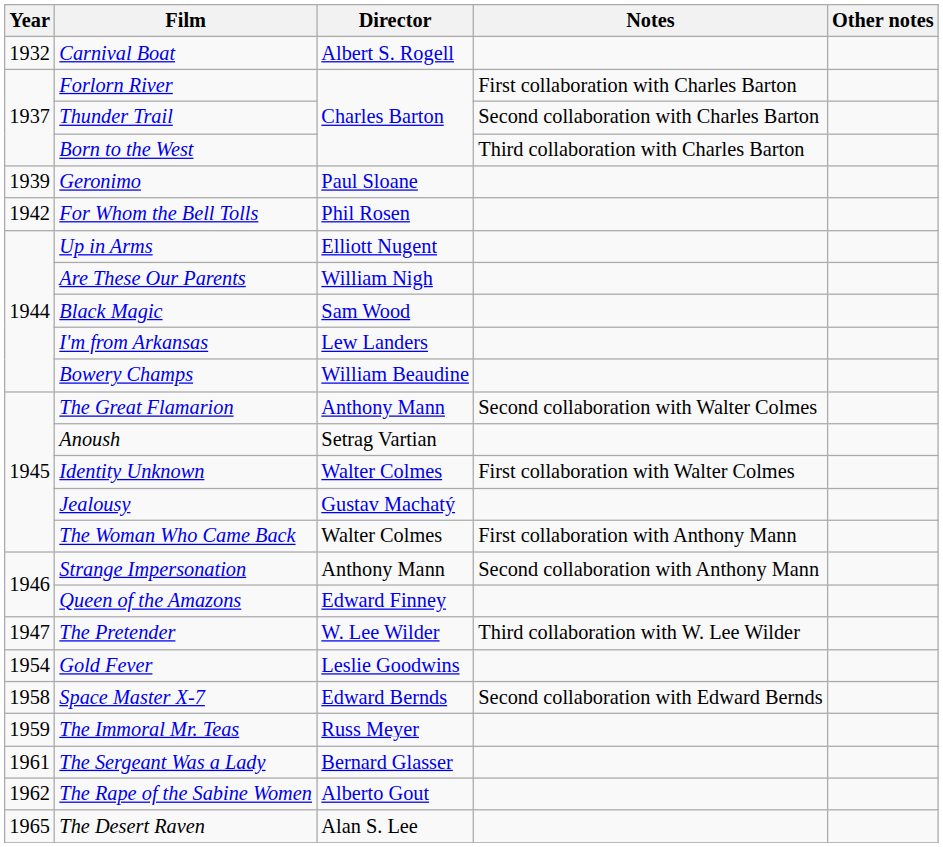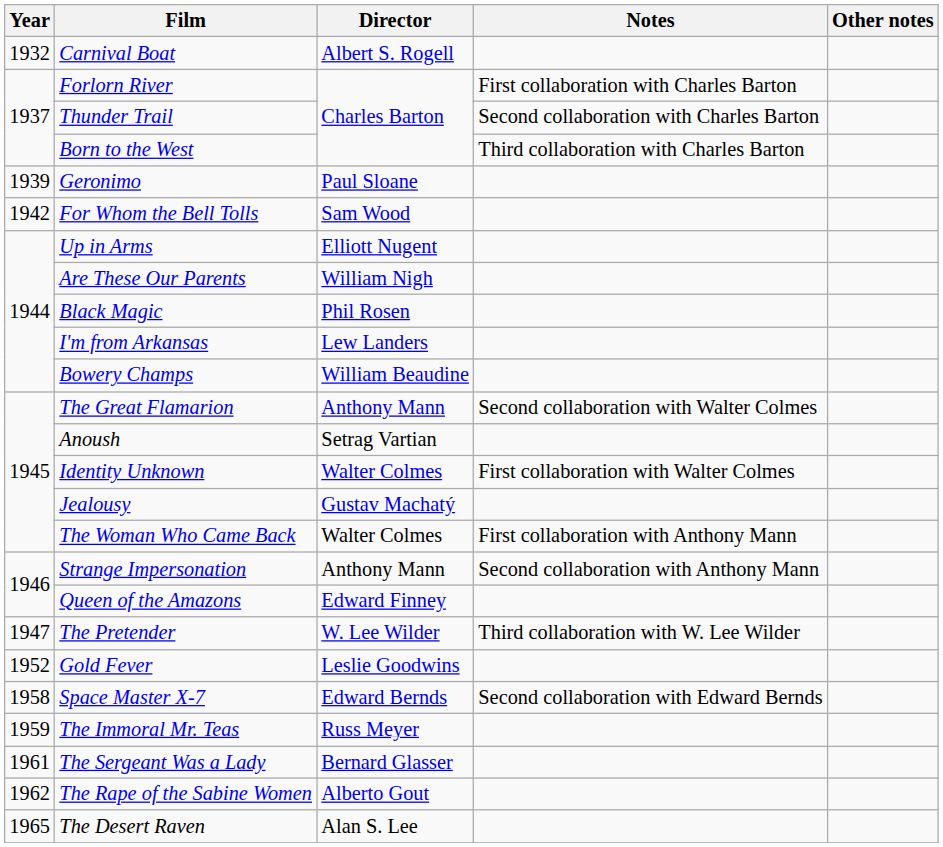For Whom the Bell Tolls | Director: Phil Rosen -> Sam Wood
Black Magic | Director: Sam Wood -> Phil Rosen
Gold Fever | Year: 1954 -> 1952
